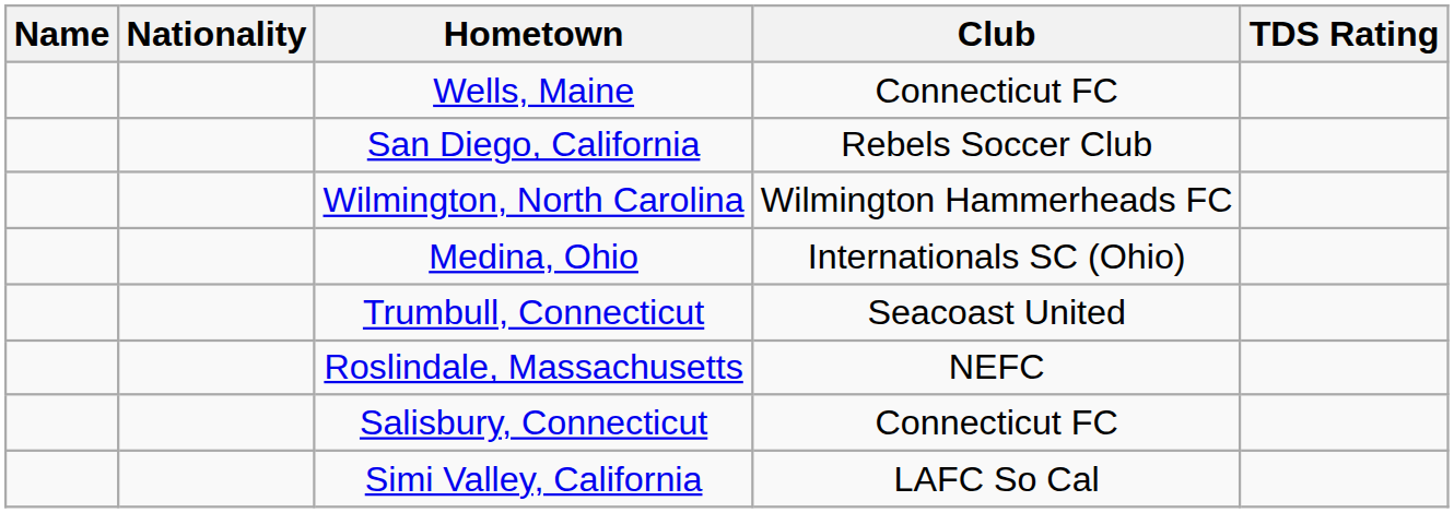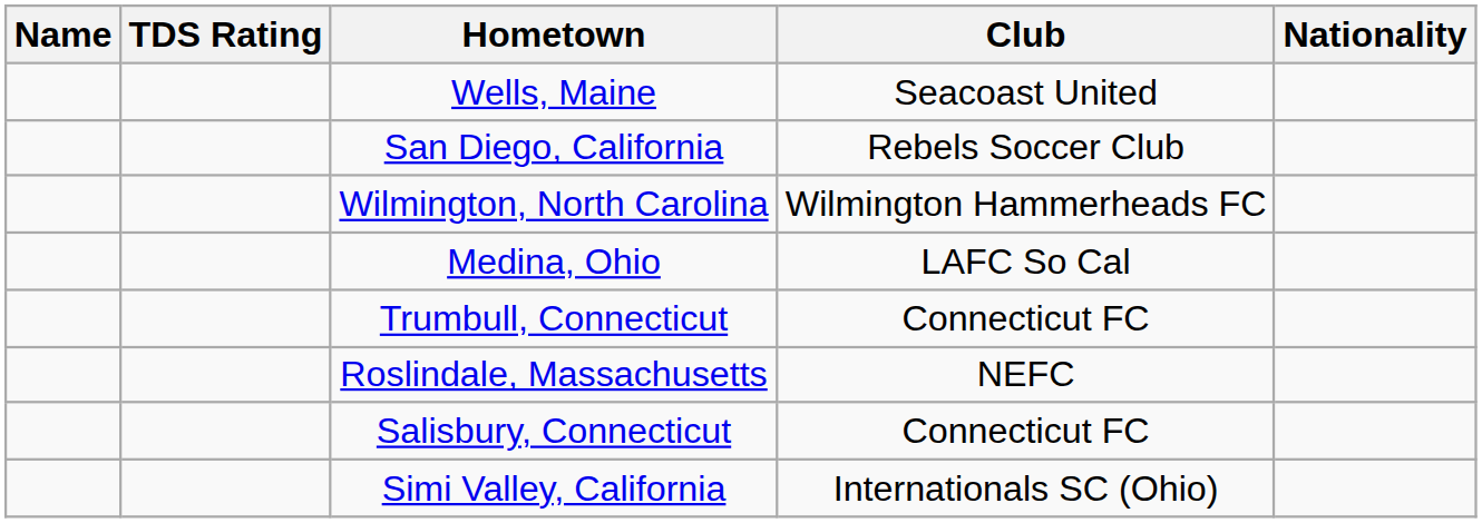columns swapped: Nationality <-> TDS Rating
Wells, Maine | Club: Connecticut FC -> Seacoast United
Medina, Ohio | Club: Internationals SC (Ohio) -> LAFC So Cal
Trumbull, Connecticut | Club: Seacoast United -> Connecticut FC
Simi Valley, California | Club: LAFC So Cal -> Internationals SC (Ohio)
